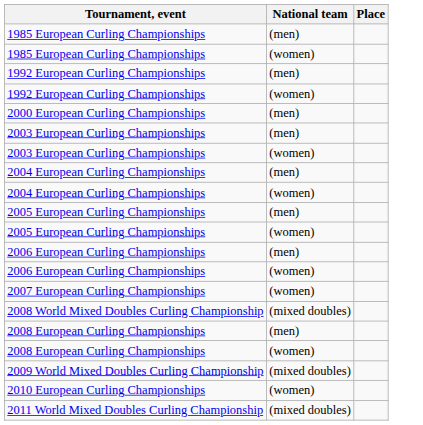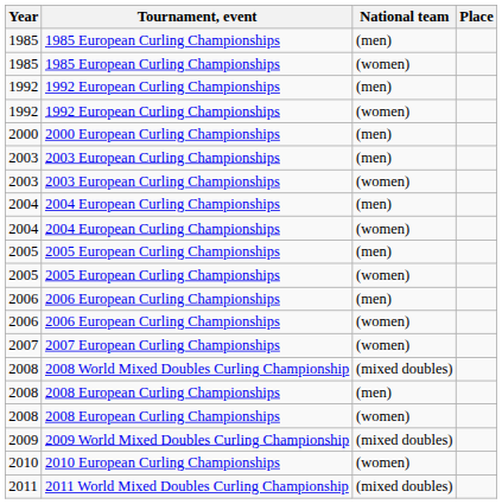+ column: Year | 1985 | 1985 | 1992 | 1992 | 2000 | 2003 | 2003 | 2004 | 2004 | 2005 | 2005 | 2006 | 2006 | 2007 | 2008 | 2008 | 2008 | 2009 | 2010 | 2011
